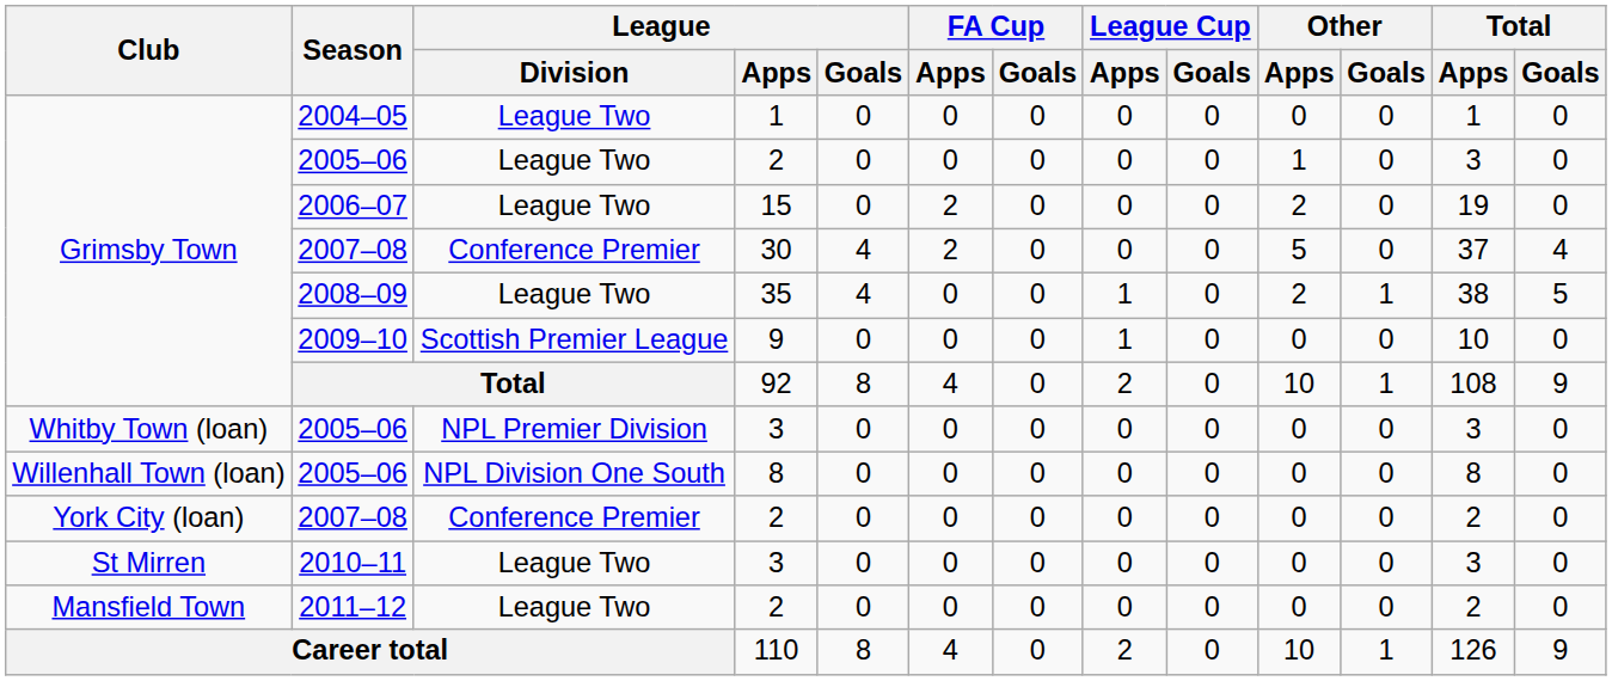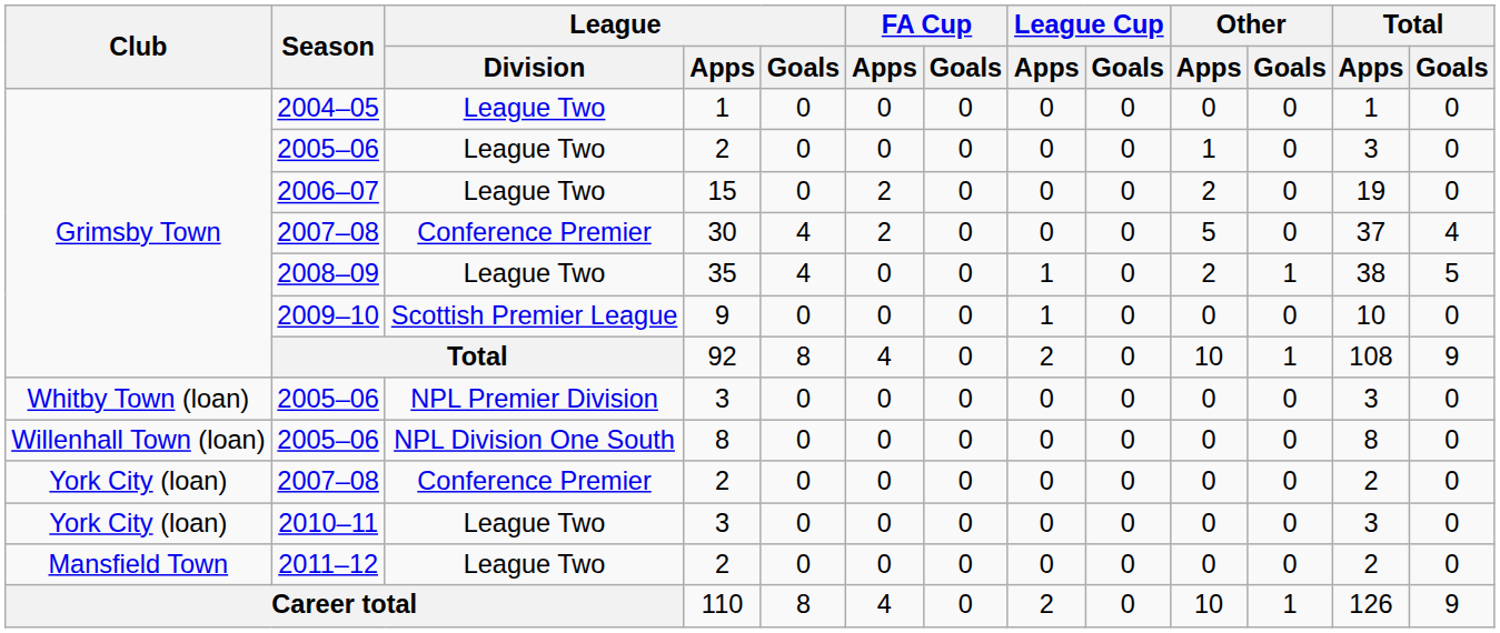2010–11 | Club: St Mirren -> York City (loan)
